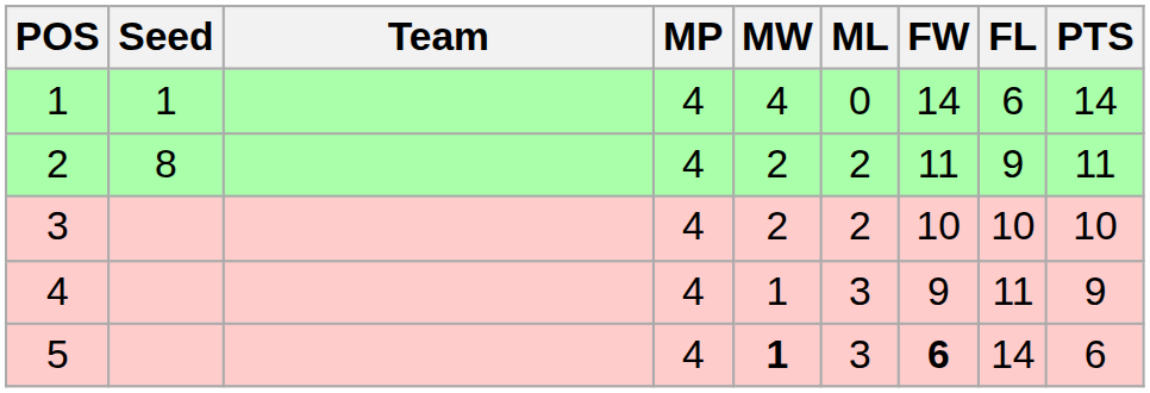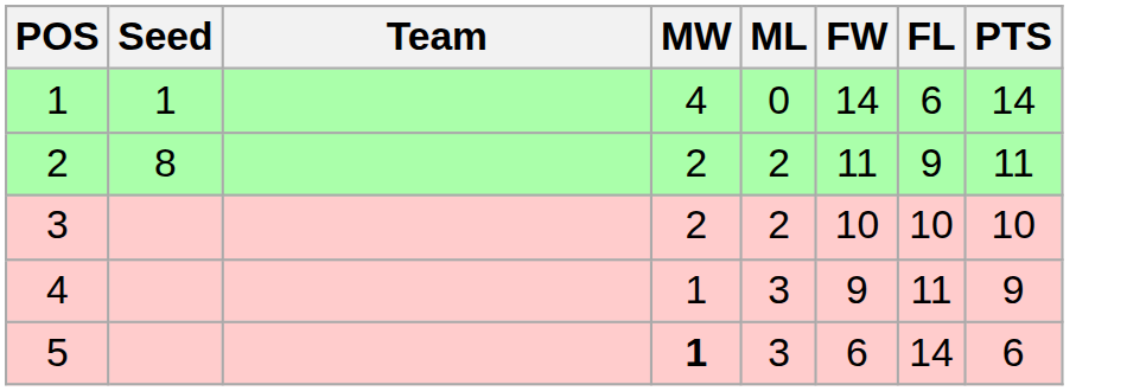- column: MP | 4 | 4 | 4 | 4 | 4
5 | FW: bold -> normal
